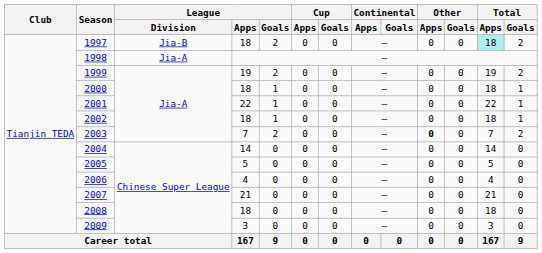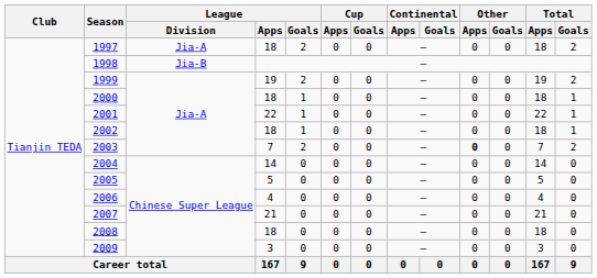1997 | League / Division: Jia-B -> Jia-A
1997 | Total / Apps: paleturquoise background -> no background
1998 | League / Division: Jia-A -> Jia-B
